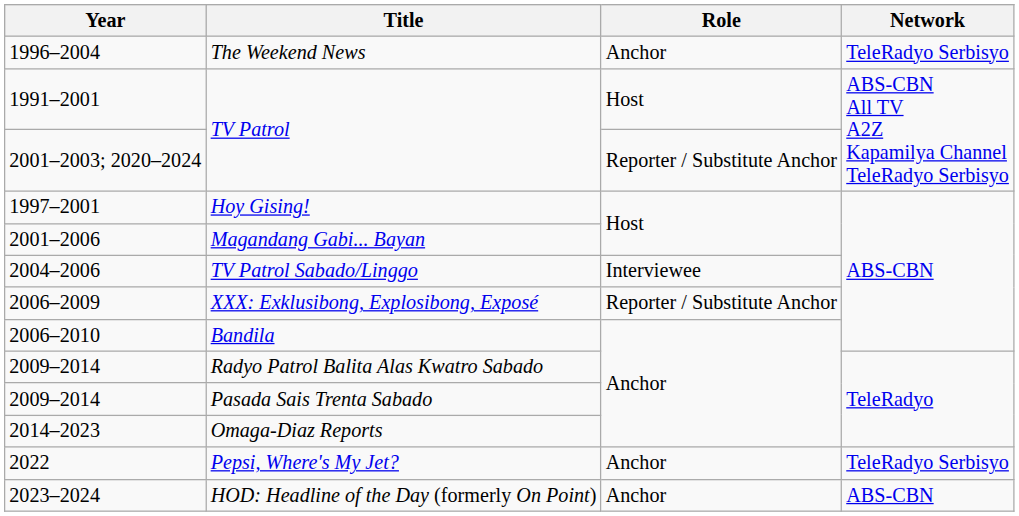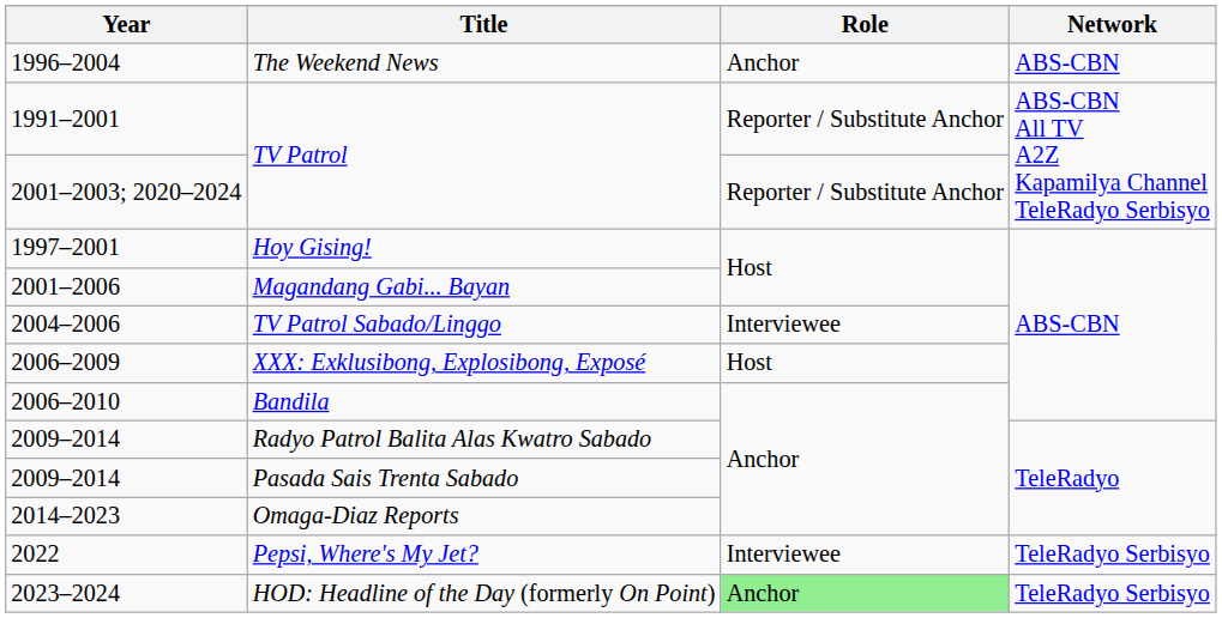The Weekend News | Network: TeleRadyo Serbisyo -> ABS-CBN
1991–2001 / TV Patrol | Role: Host -> Reporter / Substitute Anchor
XXX: Exklusibong, Explosibong, Exposé | Role: Reporter / Substitute Anchor -> Host
Pepsi, Where's My Jet? | Role: Anchor -> Interviewee
HOD: Headline of the Day (formerly On Point) | Role: no background -> lightgreen background
HOD: Headline of the Day (formerly On Point) | Network: ABS-CBN -> TeleRadyo Serbisyo
